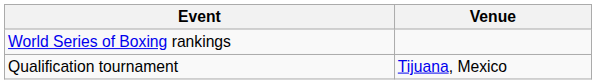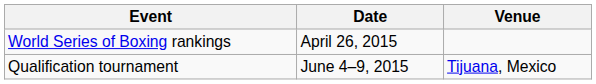+ column: Date | April 26, 2015 | June 4–9, 2015
